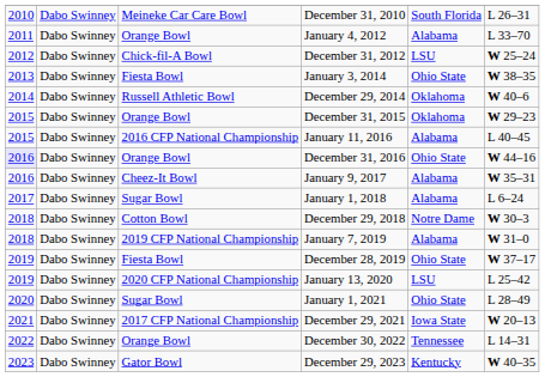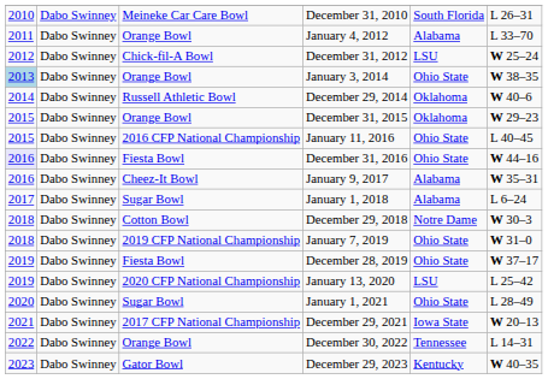January 3, 2014 | column 1: no background -> lightblue background
January 3, 2014 | column 3: Fiesta Bowl -> Orange Bowl
January 11, 2016 | column 5: Alabama -> Ohio State
December 31, 2016 | column 3: Orange Bowl -> Fiesta Bowl
January 7, 2019 | column 5: Alabama -> Ohio State
